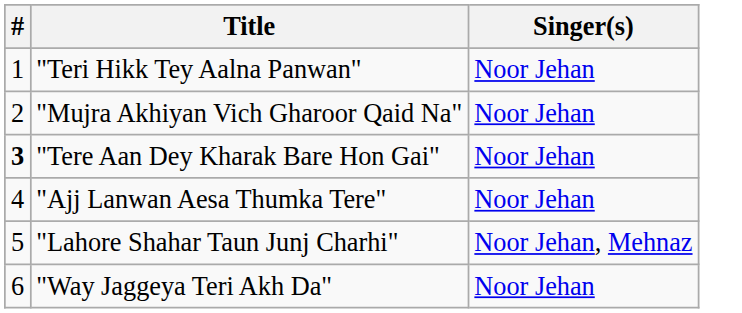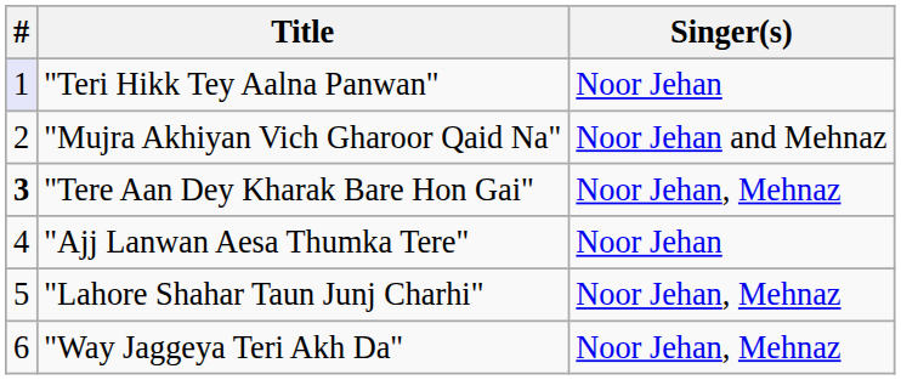"Teri Hikk Tey Aalna Panwan" | #: no background -> lavender background
"Mujra Akhiyan Vich Gharoor Qaid Na" | Singer(s): Noor Jehan -> Noor Jehan and Mehnaz
"Tere Aan Dey Kharak Bare Hon Gai" | Singer(s): Noor Jehan -> Noor Jehan, Mehnaz
"Way Jaggeya Teri Akh Da" | Singer(s): Noor Jehan -> Noor Jehan, Mehnaz
